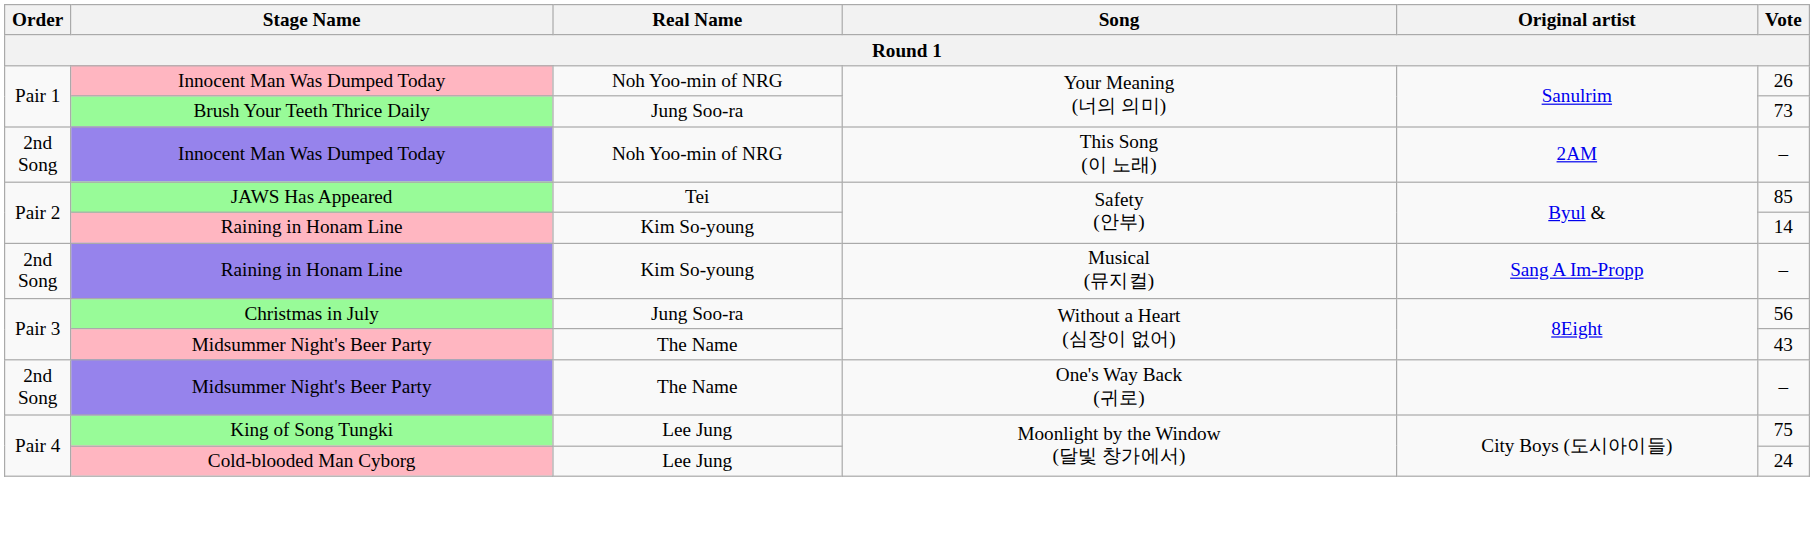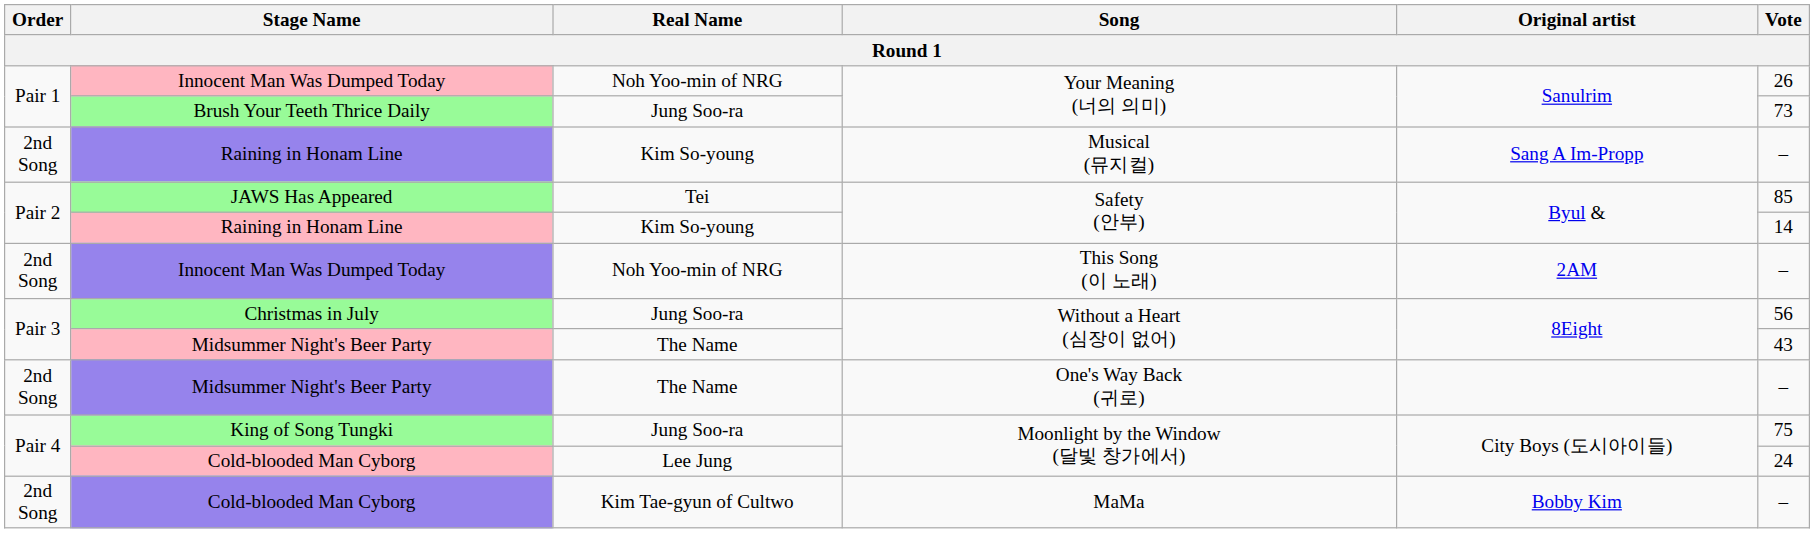rows swapped: Innocent Man Was Dumped Today / This Song (이 노래) <-> Raining in Honam Line / Musical (뮤지컬)
King of Song Tungki | Real Name: Lee Jung -> Jung Soo-ra
+ row: 2nd Song | Cold-blooded Man Cyborg | Kim Tae-gyun of Cultwo | MaMa | Bobby Kim | –
